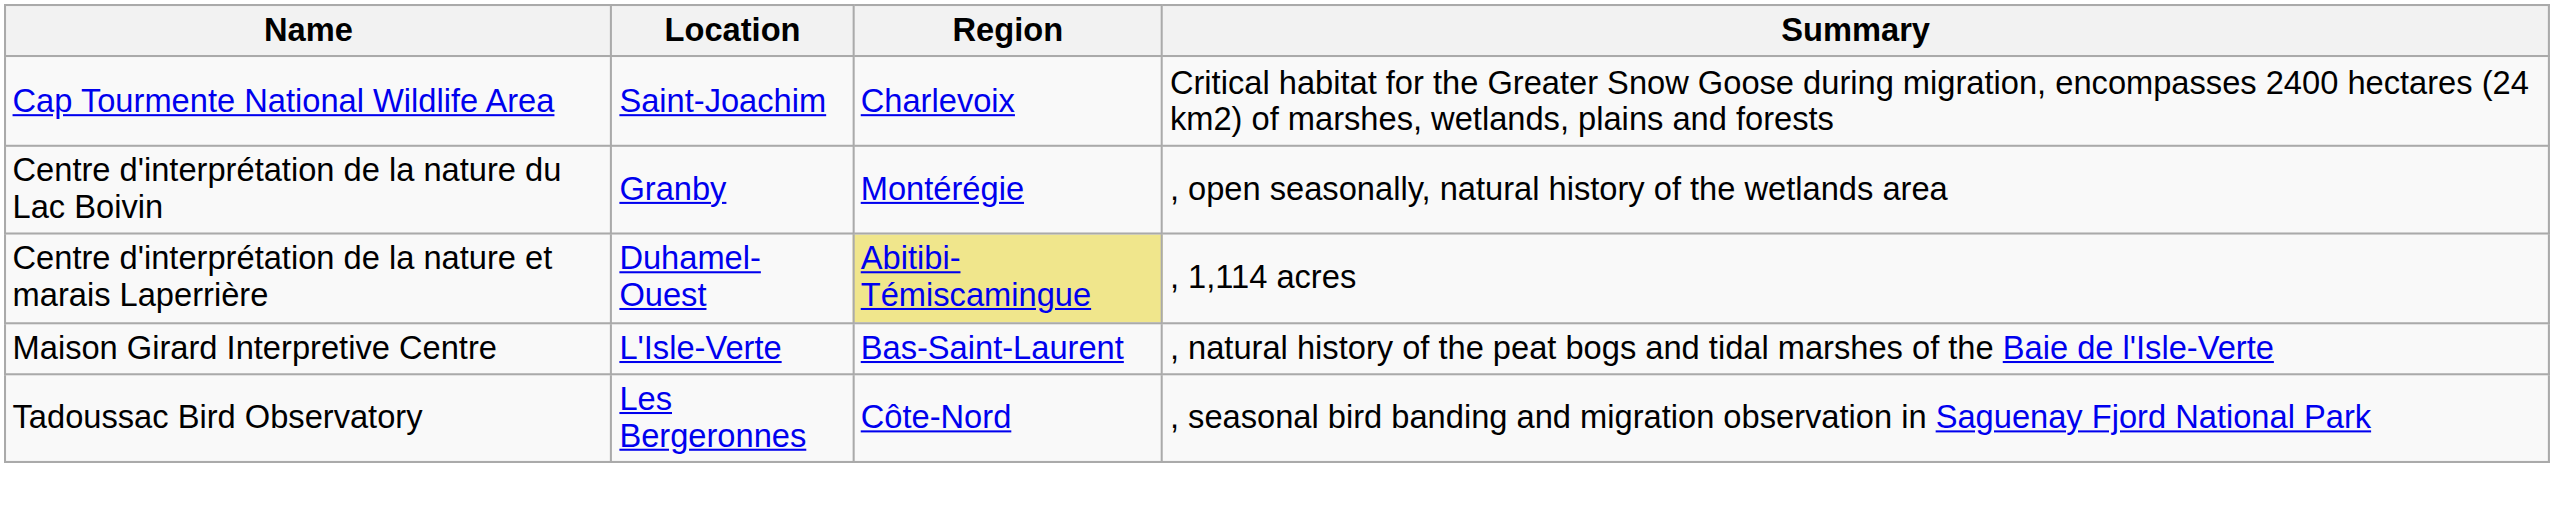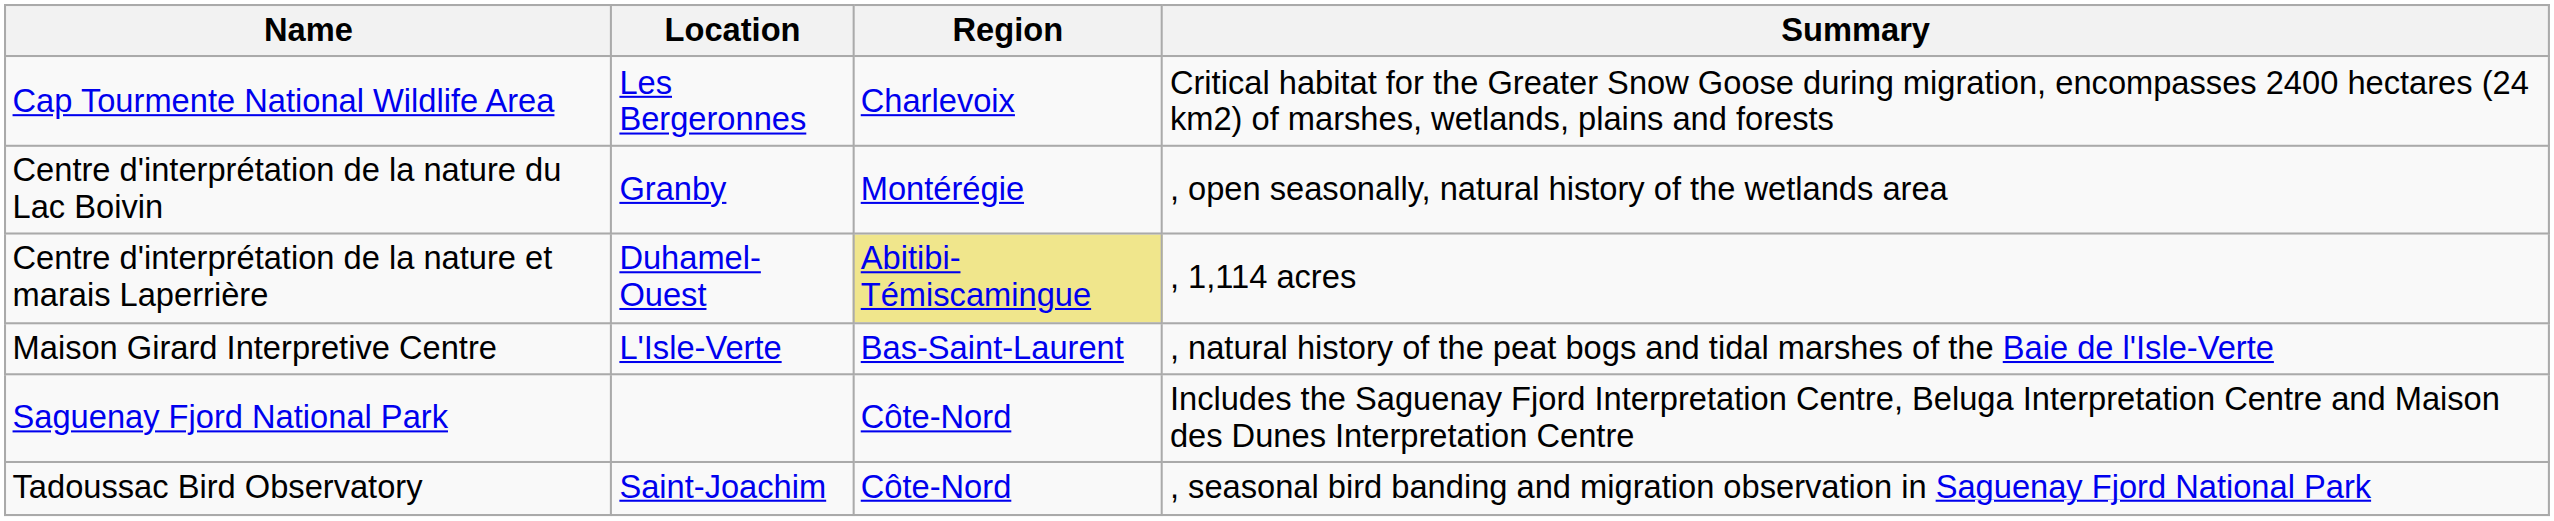Cap Tourmente National Wildlife Area | Location: Saint-Joachim -> Les Bergeronnes
+ row: Saguenay Fjord National Park | Côte-Nord | Includes the Saguenay Fjord Interpretation Centre, Beluga Interpretation Centre and Maison des Dunes Interpretation Centre
Tadoussac Bird Observatory | Location: Les Bergeronnes -> Saint-Joachim
